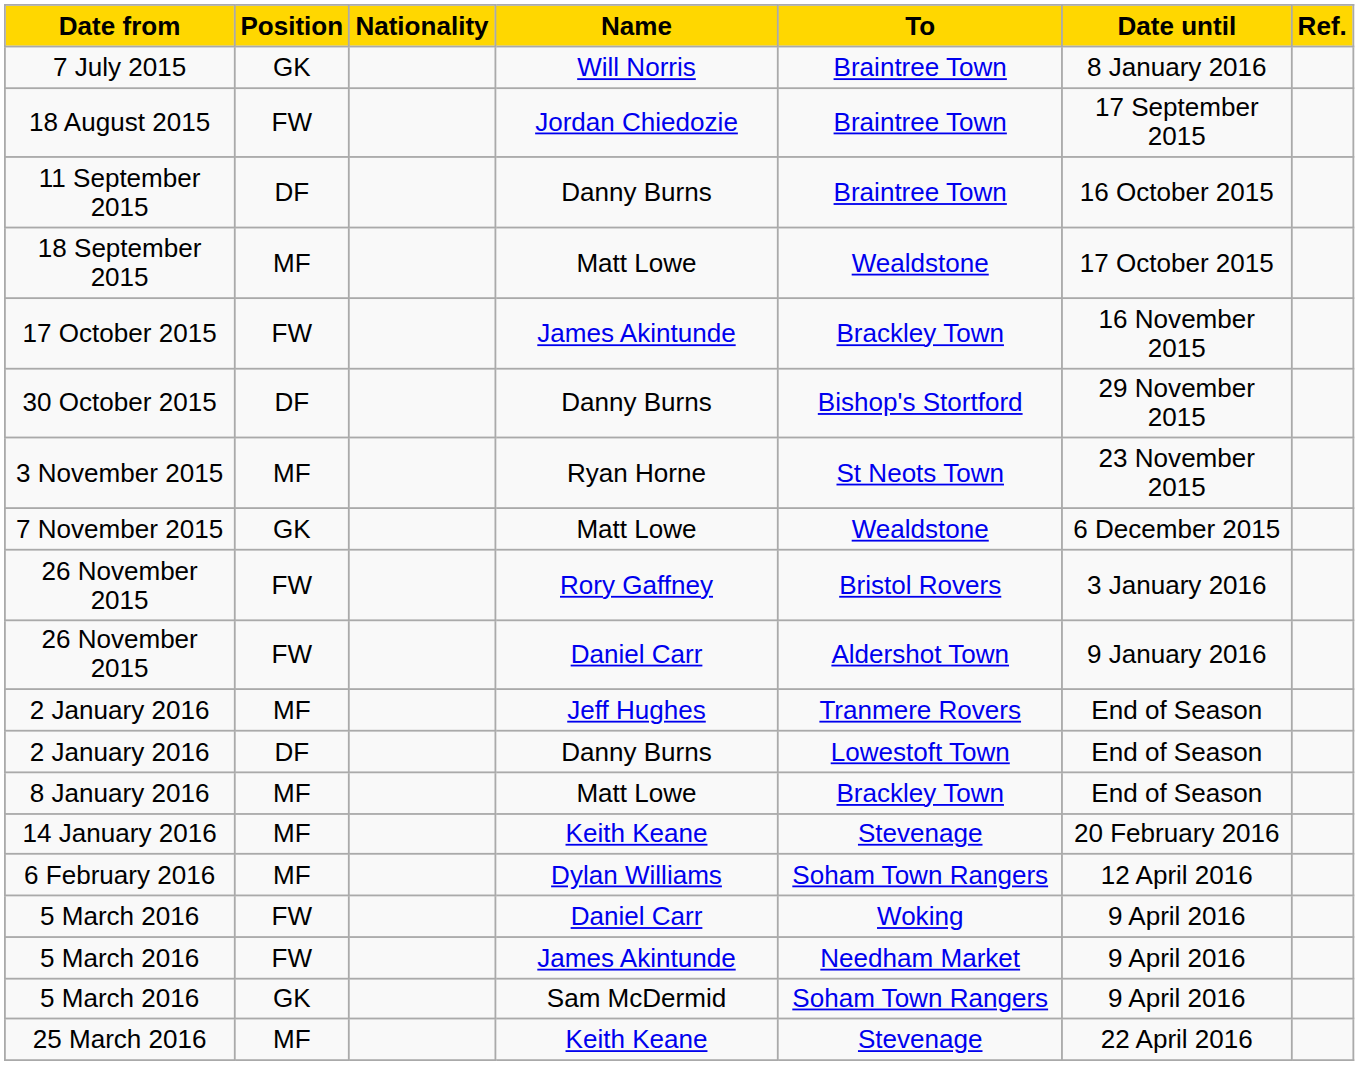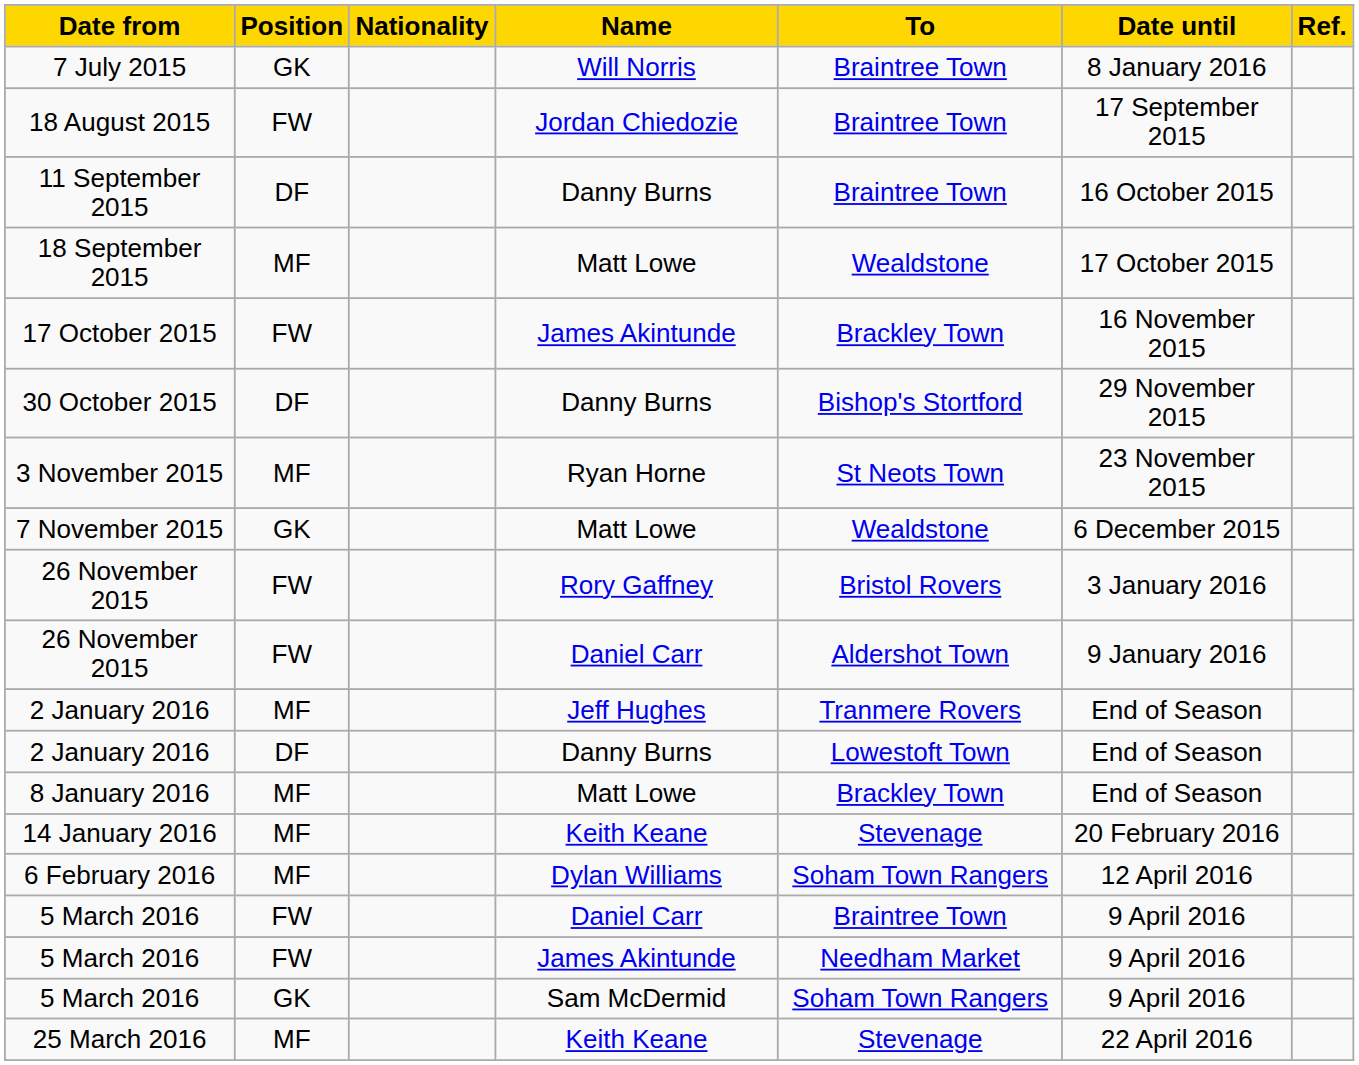5 March 2016 / Daniel Carr | To: Woking -> Braintree Town
